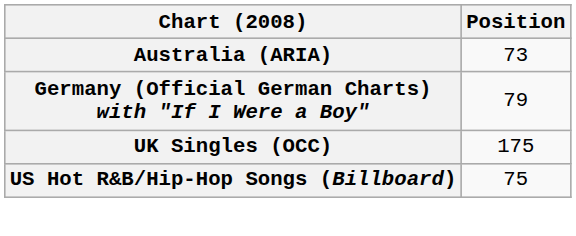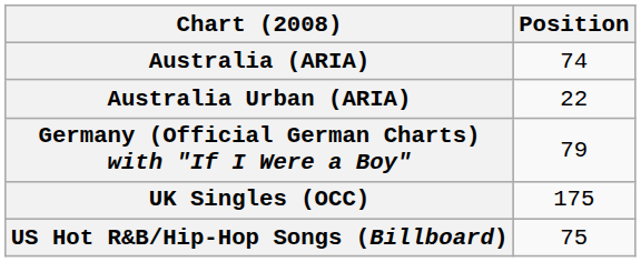Australia (ARIA) | Position: 73 -> 74
+ row: Australia Urban (ARIA) | 22
